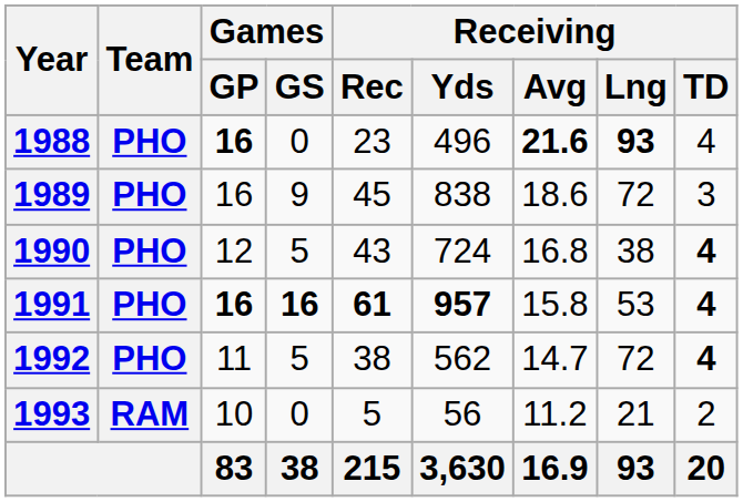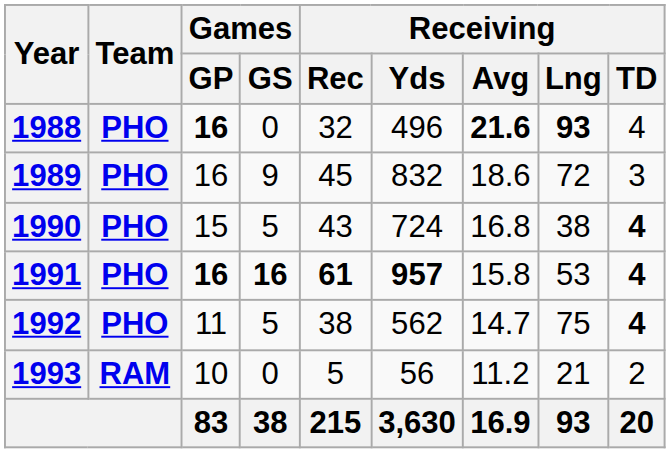1988 | Receiving / Rec: 23 -> 32
1989 | Receiving / Yds: 838 -> 832
1990 | Games / GP: 12 -> 15
1992 | Receiving / Lng: 72 -> 75
